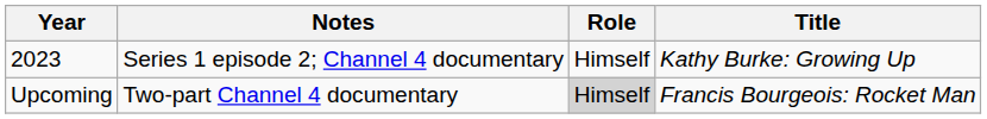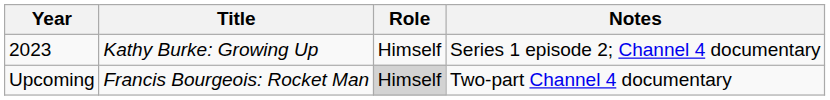columns swapped: Title <-> Notes
